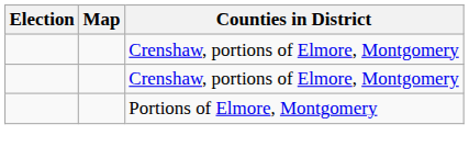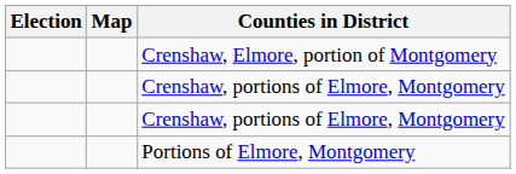+ row: Crenshaw, Elmore, portion of Montgomery
